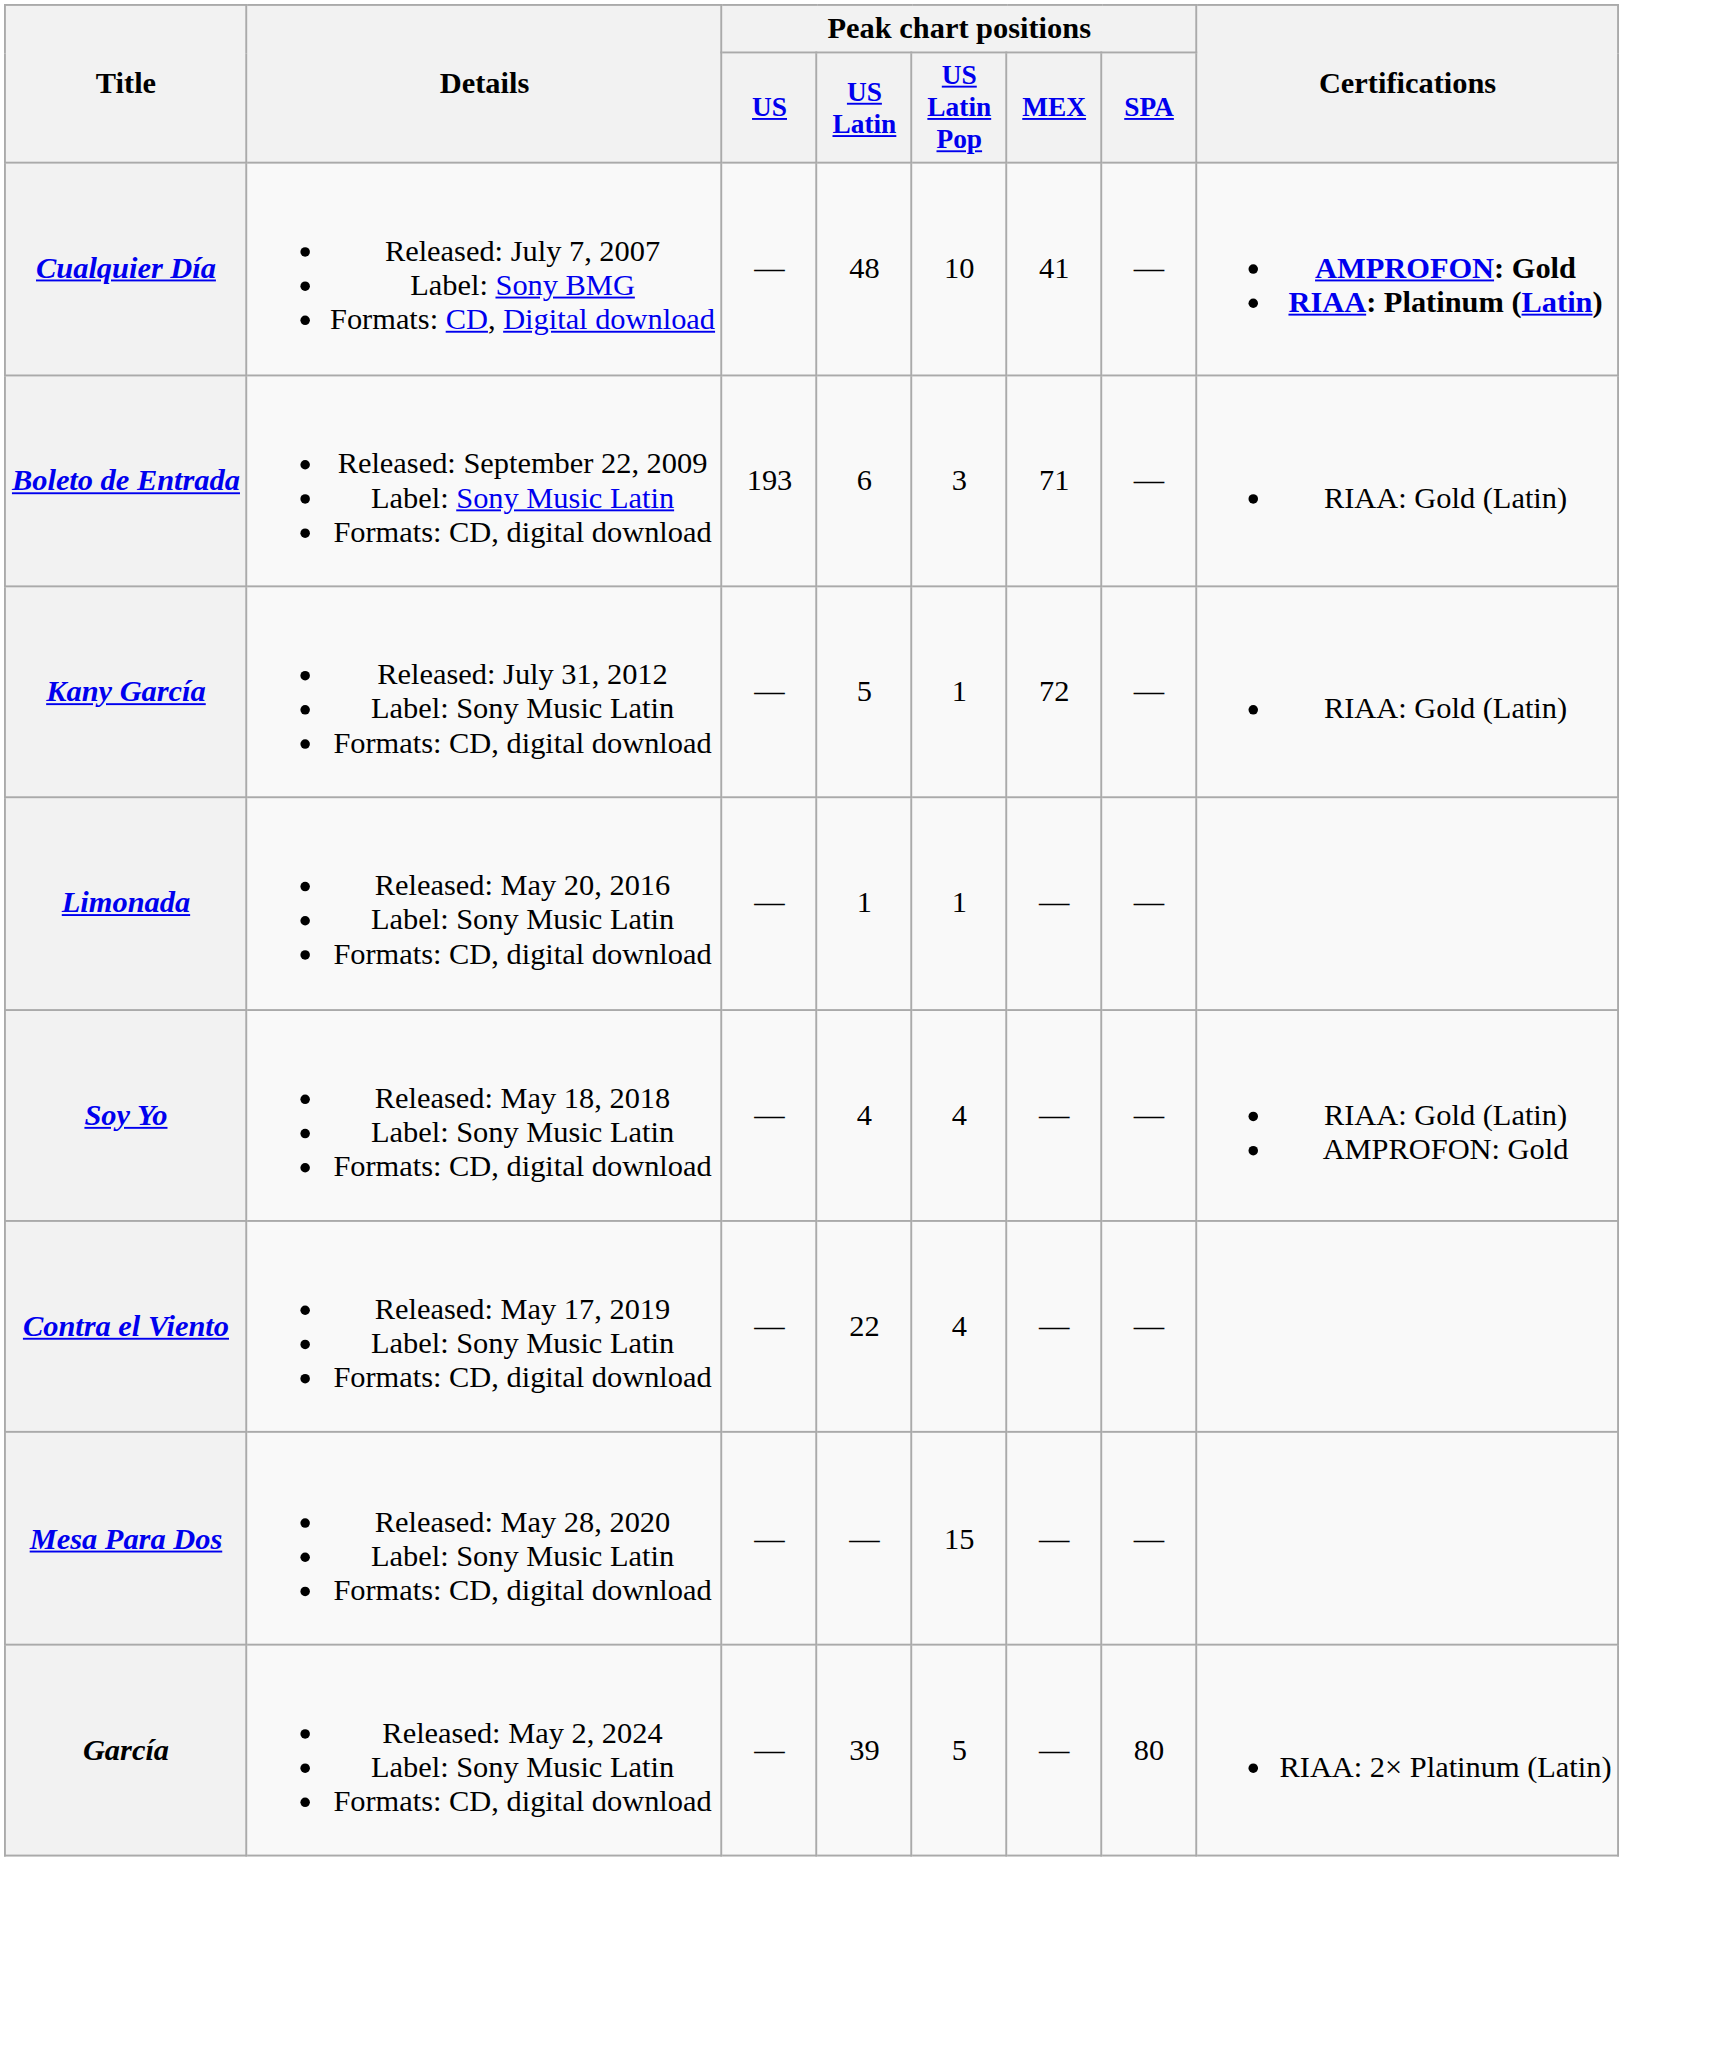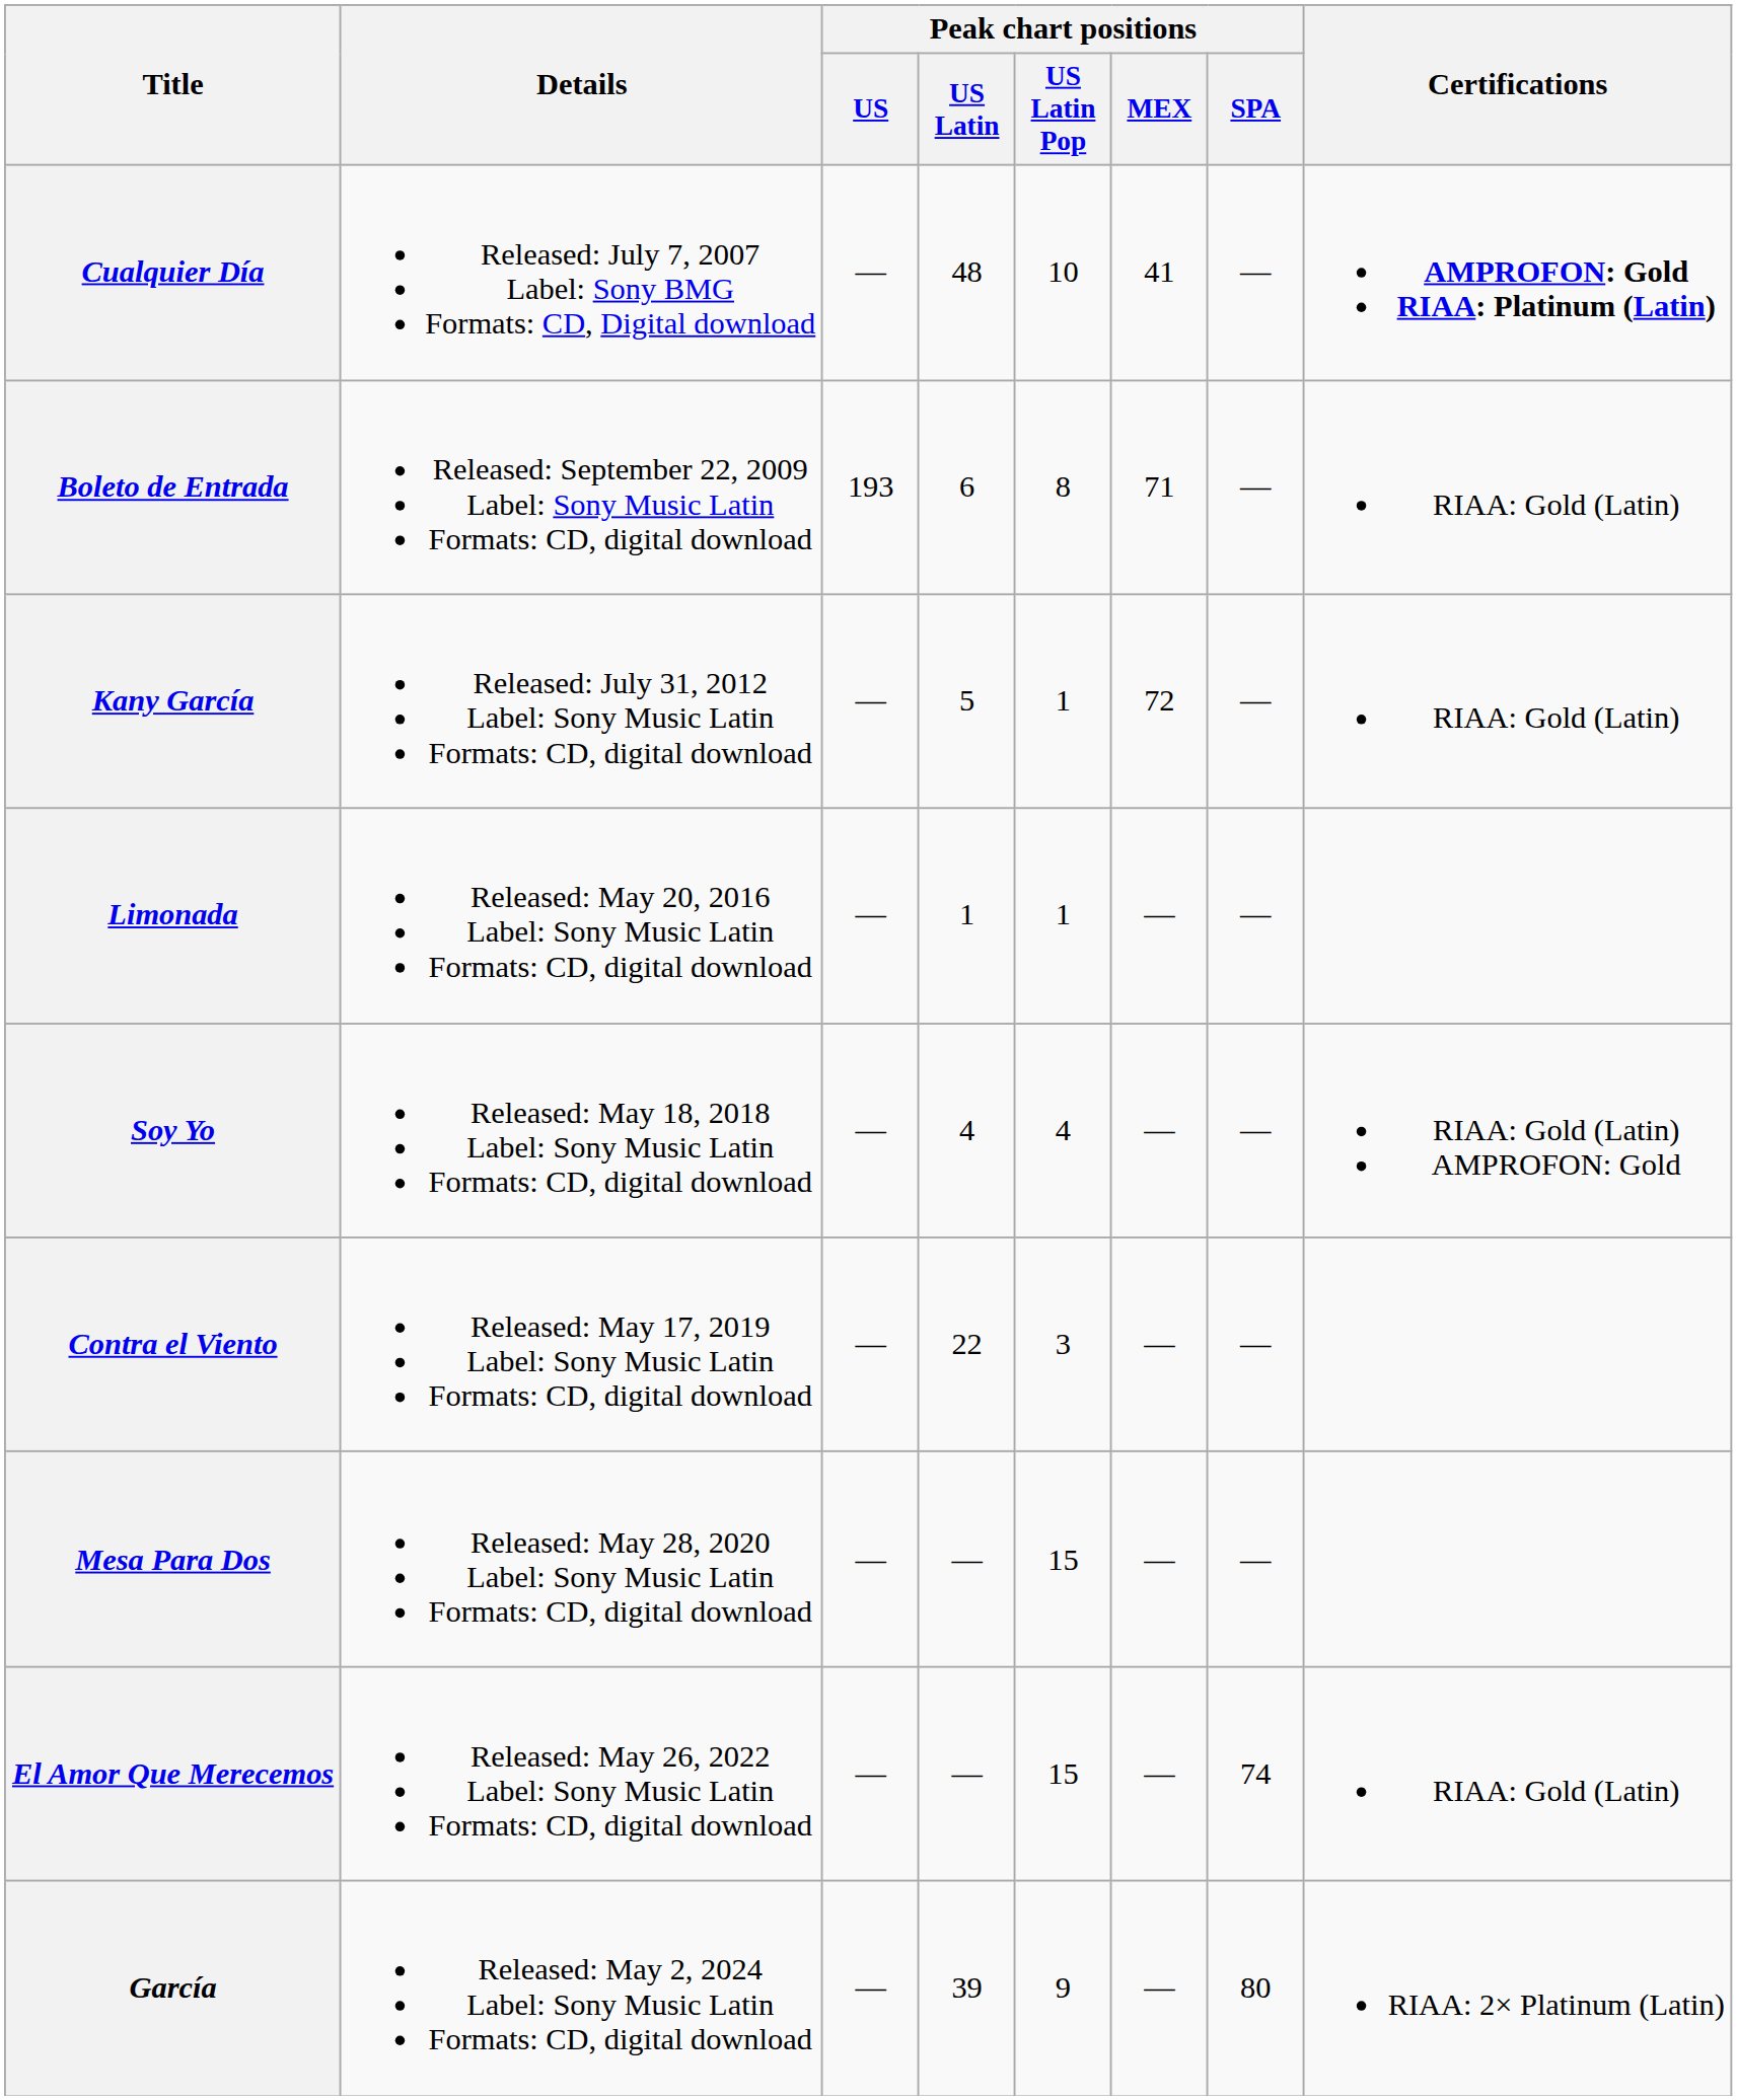Boleto de Entrada | Peak chart positions / US Latin Pop: 3 -> 8
Contra el Viento | Peak chart positions / US Latin Pop: 4 -> 3
+ row: El Amor Que Merecemos | Released: May 26, 2022 Label: Sony Music Latin Formats: CD, digital download | — | — | 15 | — | 74 | RIAA: Gold (Latin)
García | Peak chart positions / US Latin Pop: 5 -> 9
